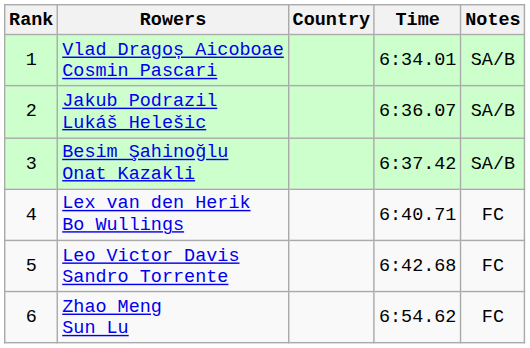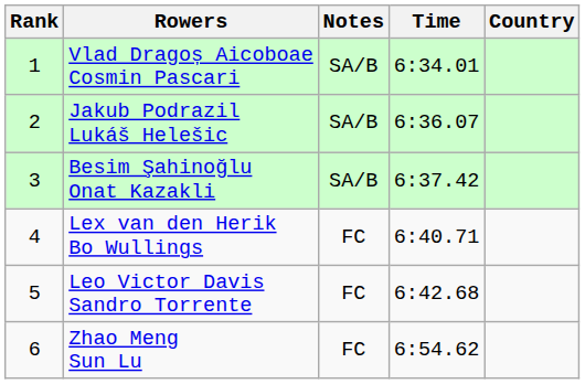columns swapped: Country <-> Notes
